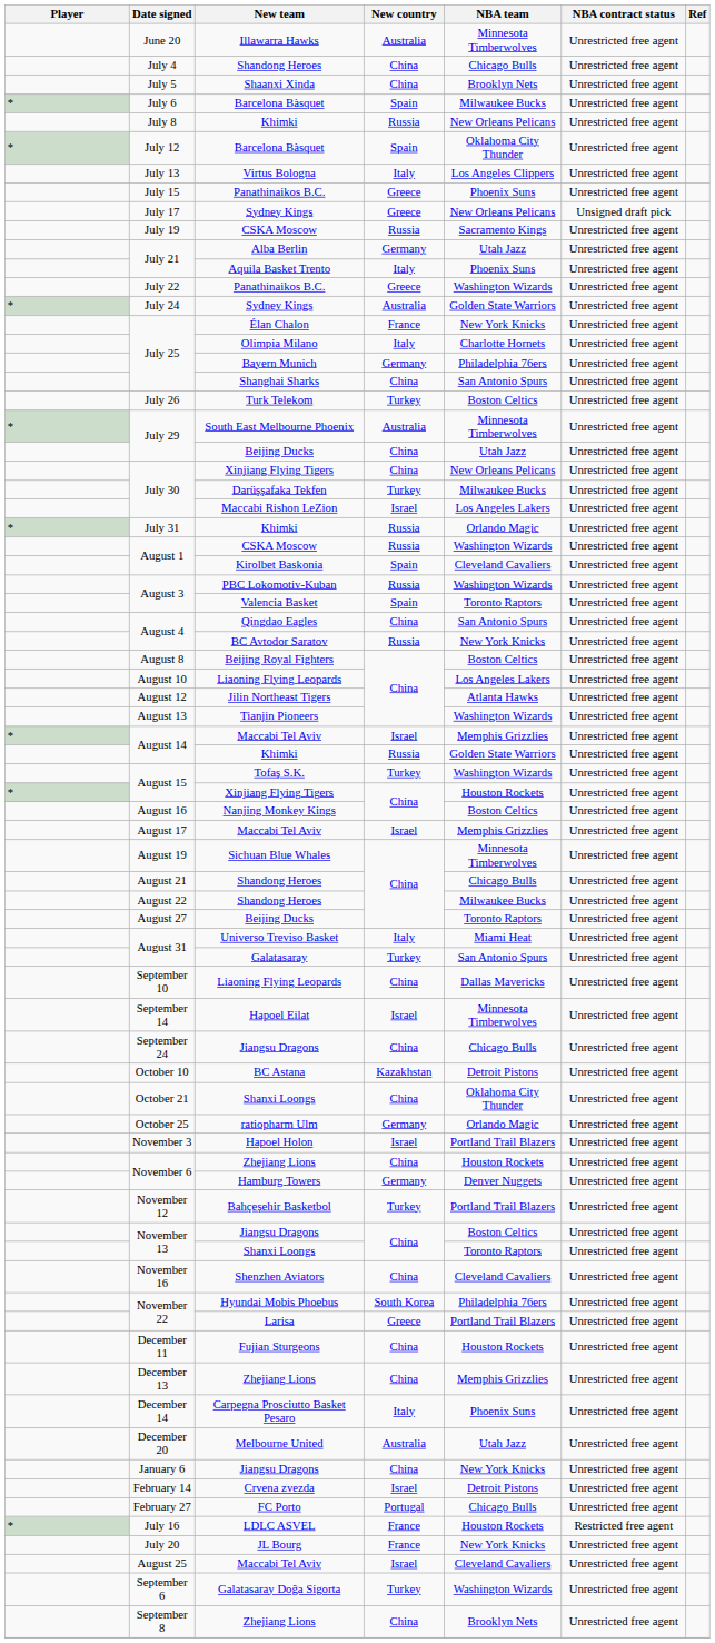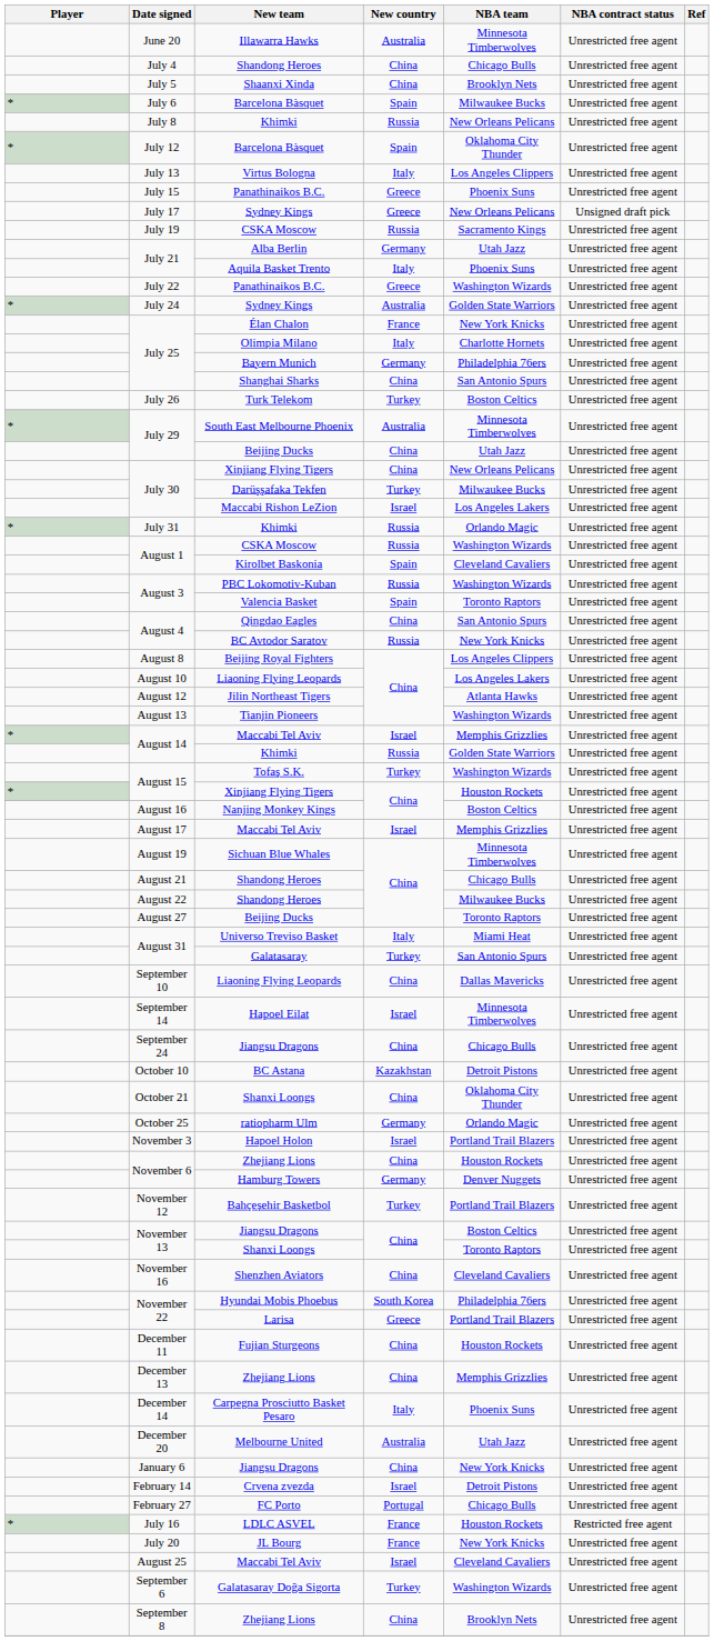August 8 | NBA team: Boston Celtics -> Los Angeles Clippers
